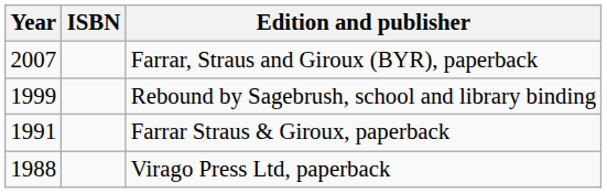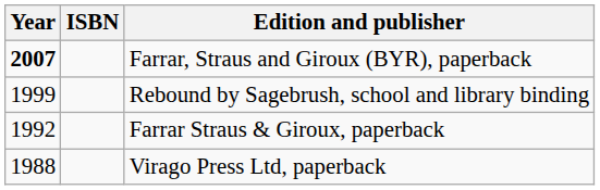Farrar, Straus and Giroux (BYR), paperback | Year: normal -> bold
Farrar Straus & Giroux, paperback | Year: 1991 -> 1992
